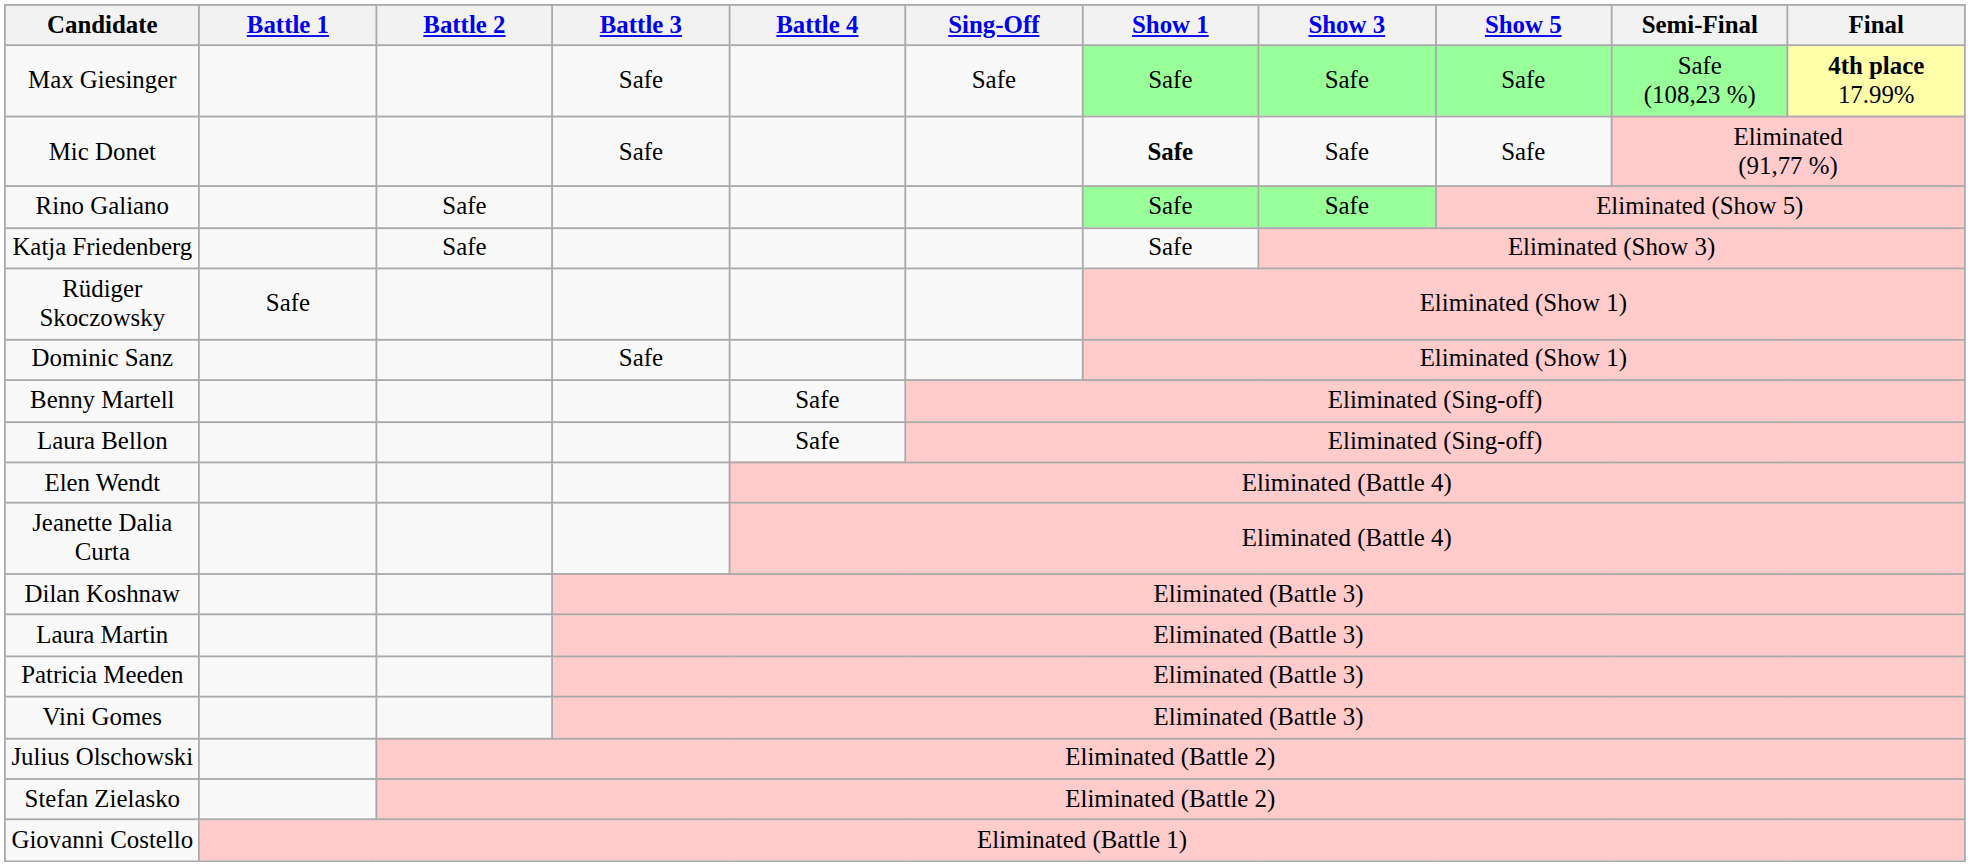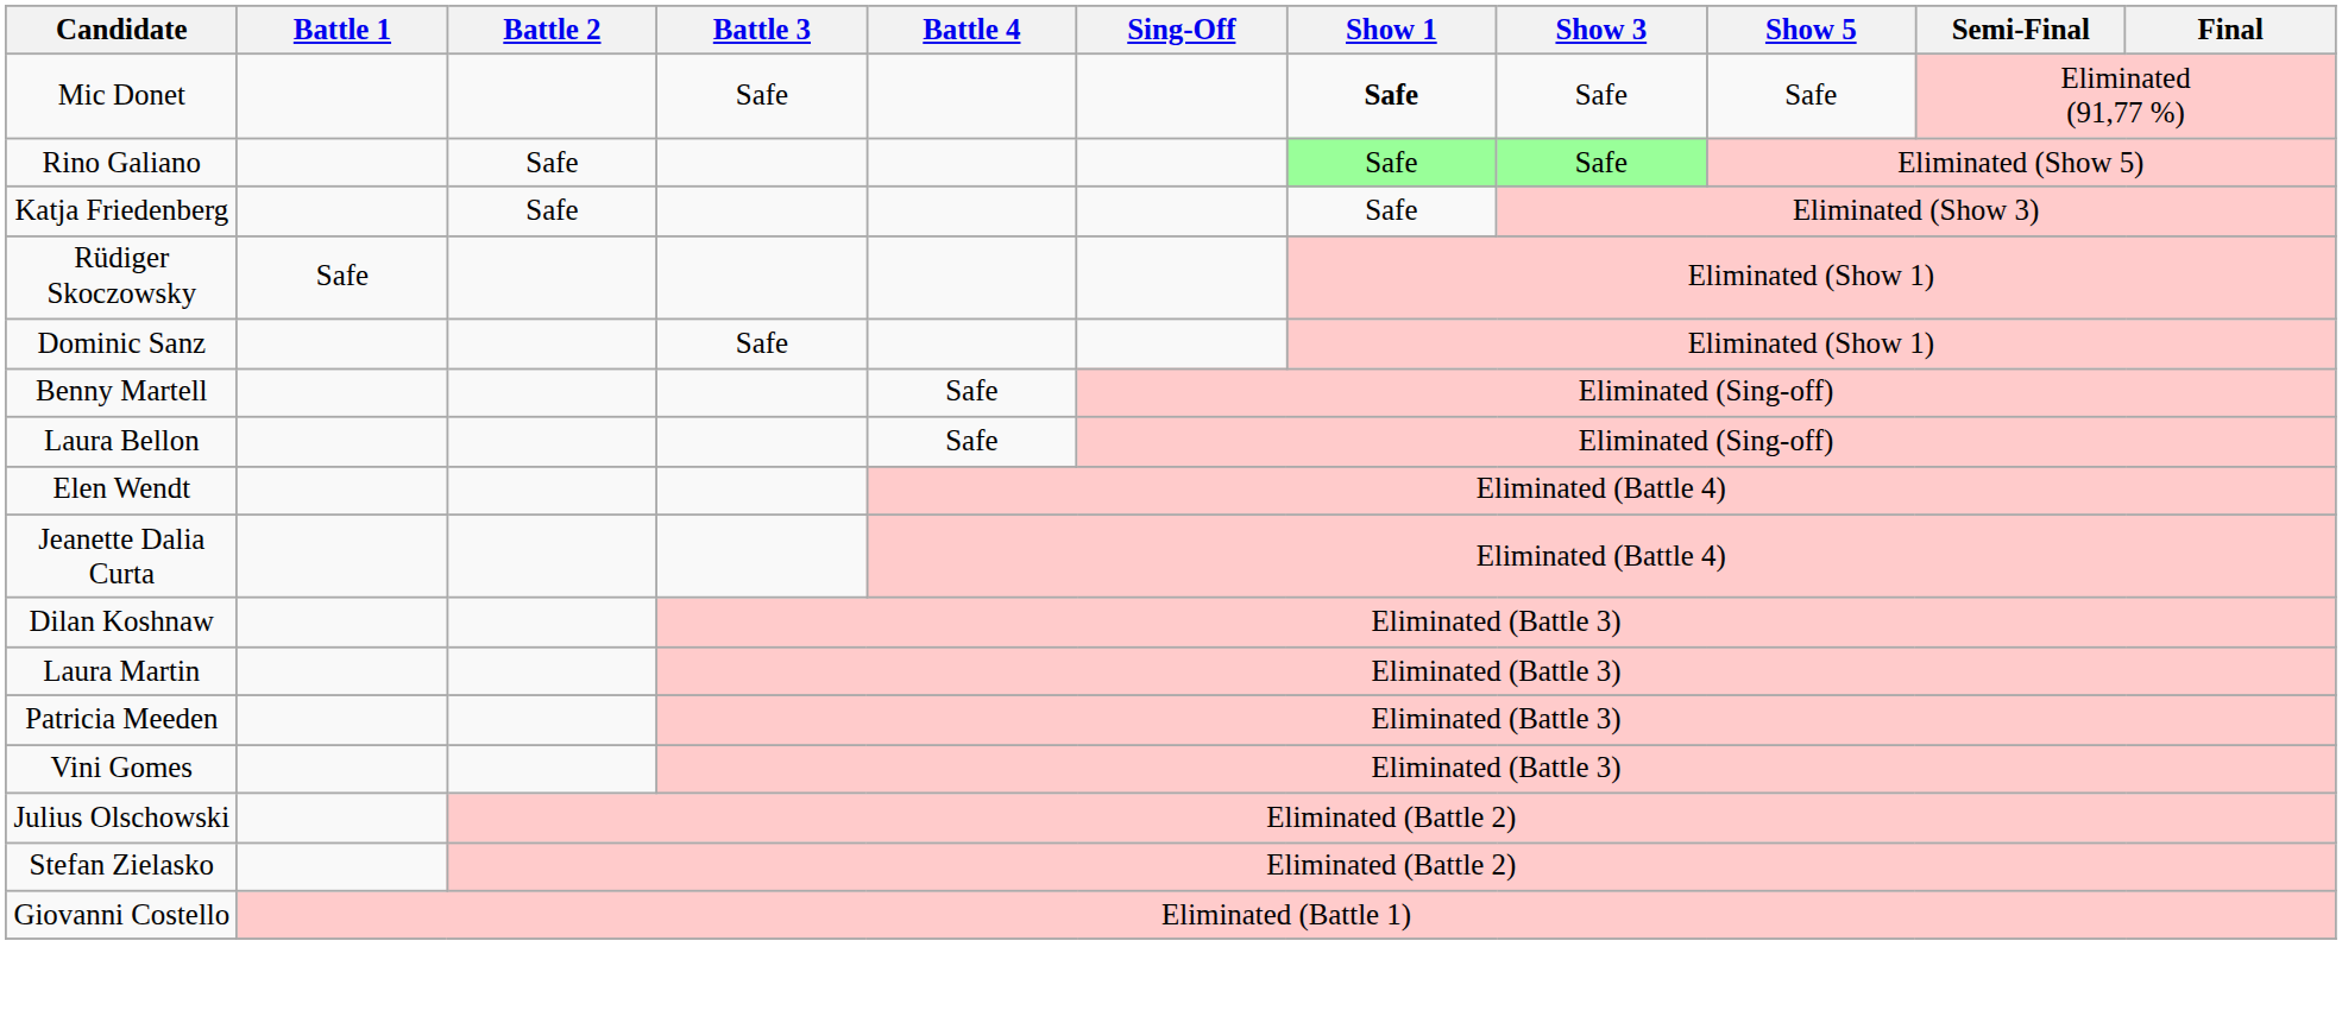- row: Max Giesinger | Safe | Safe | Safe | Safe | Safe | Safe (108,23 %) | 4th place 17.99%
